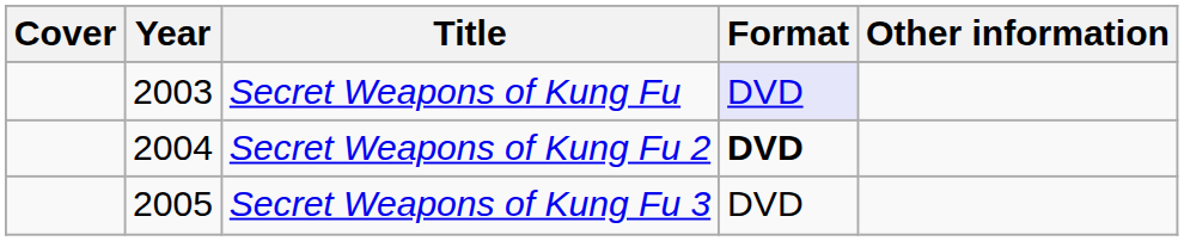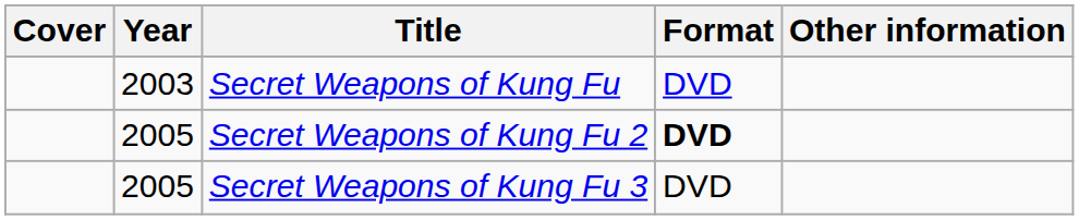Secret Weapons of Kung Fu | Format: lavender background -> no background
Secret Weapons of Kung Fu 2 | Year: 2004 -> 2005
